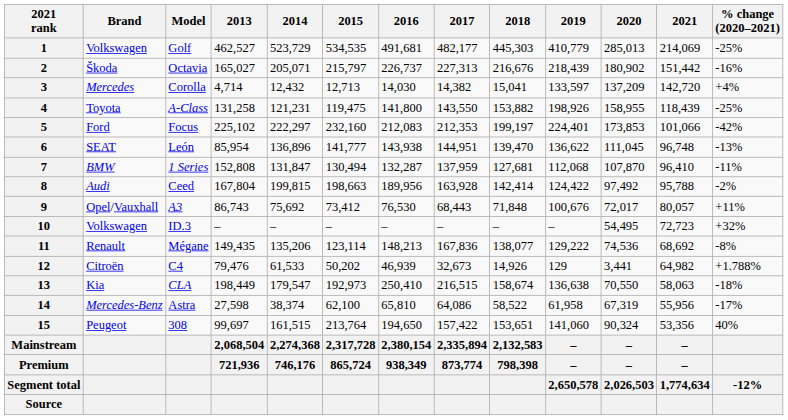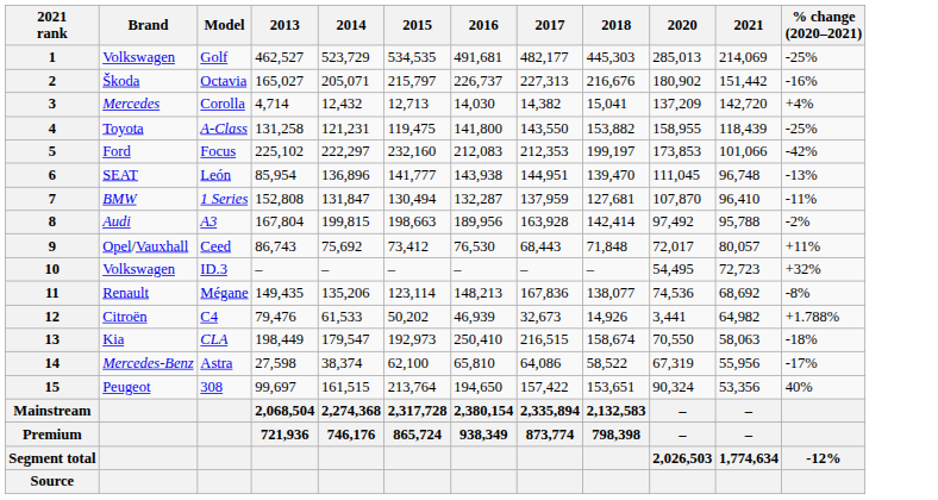- column: 2019 | 410,779 | 218,439 | 133,597 | 198,926 | 224,401 | 136,622 | 112,068 | 124,422 | 100,676 | – | 129,222 | 129 | 136,638 | 61,958 | 141,060 | – | – | 2,650,578
8 | Model: Ceed -> A3
9 | Model: A3 -> Ceed
